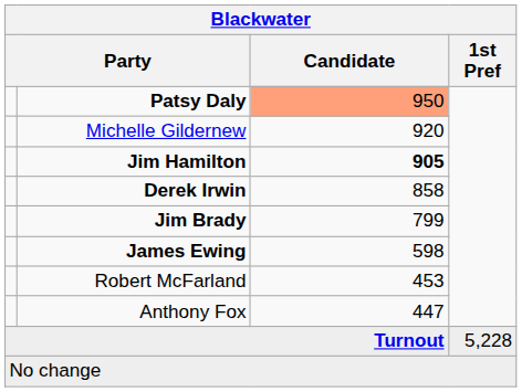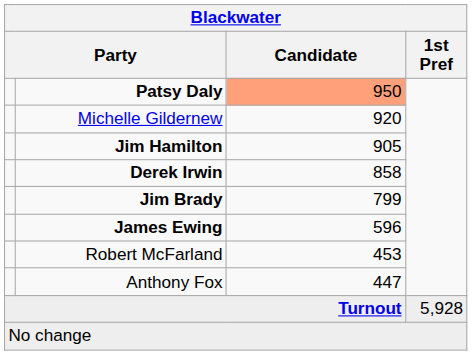Jim Hamilton | Candidate: bold -> normal
James Ewing | Candidate: 598 -> 596
Turnout | 1st Pref: 5,228 -> 5,928
